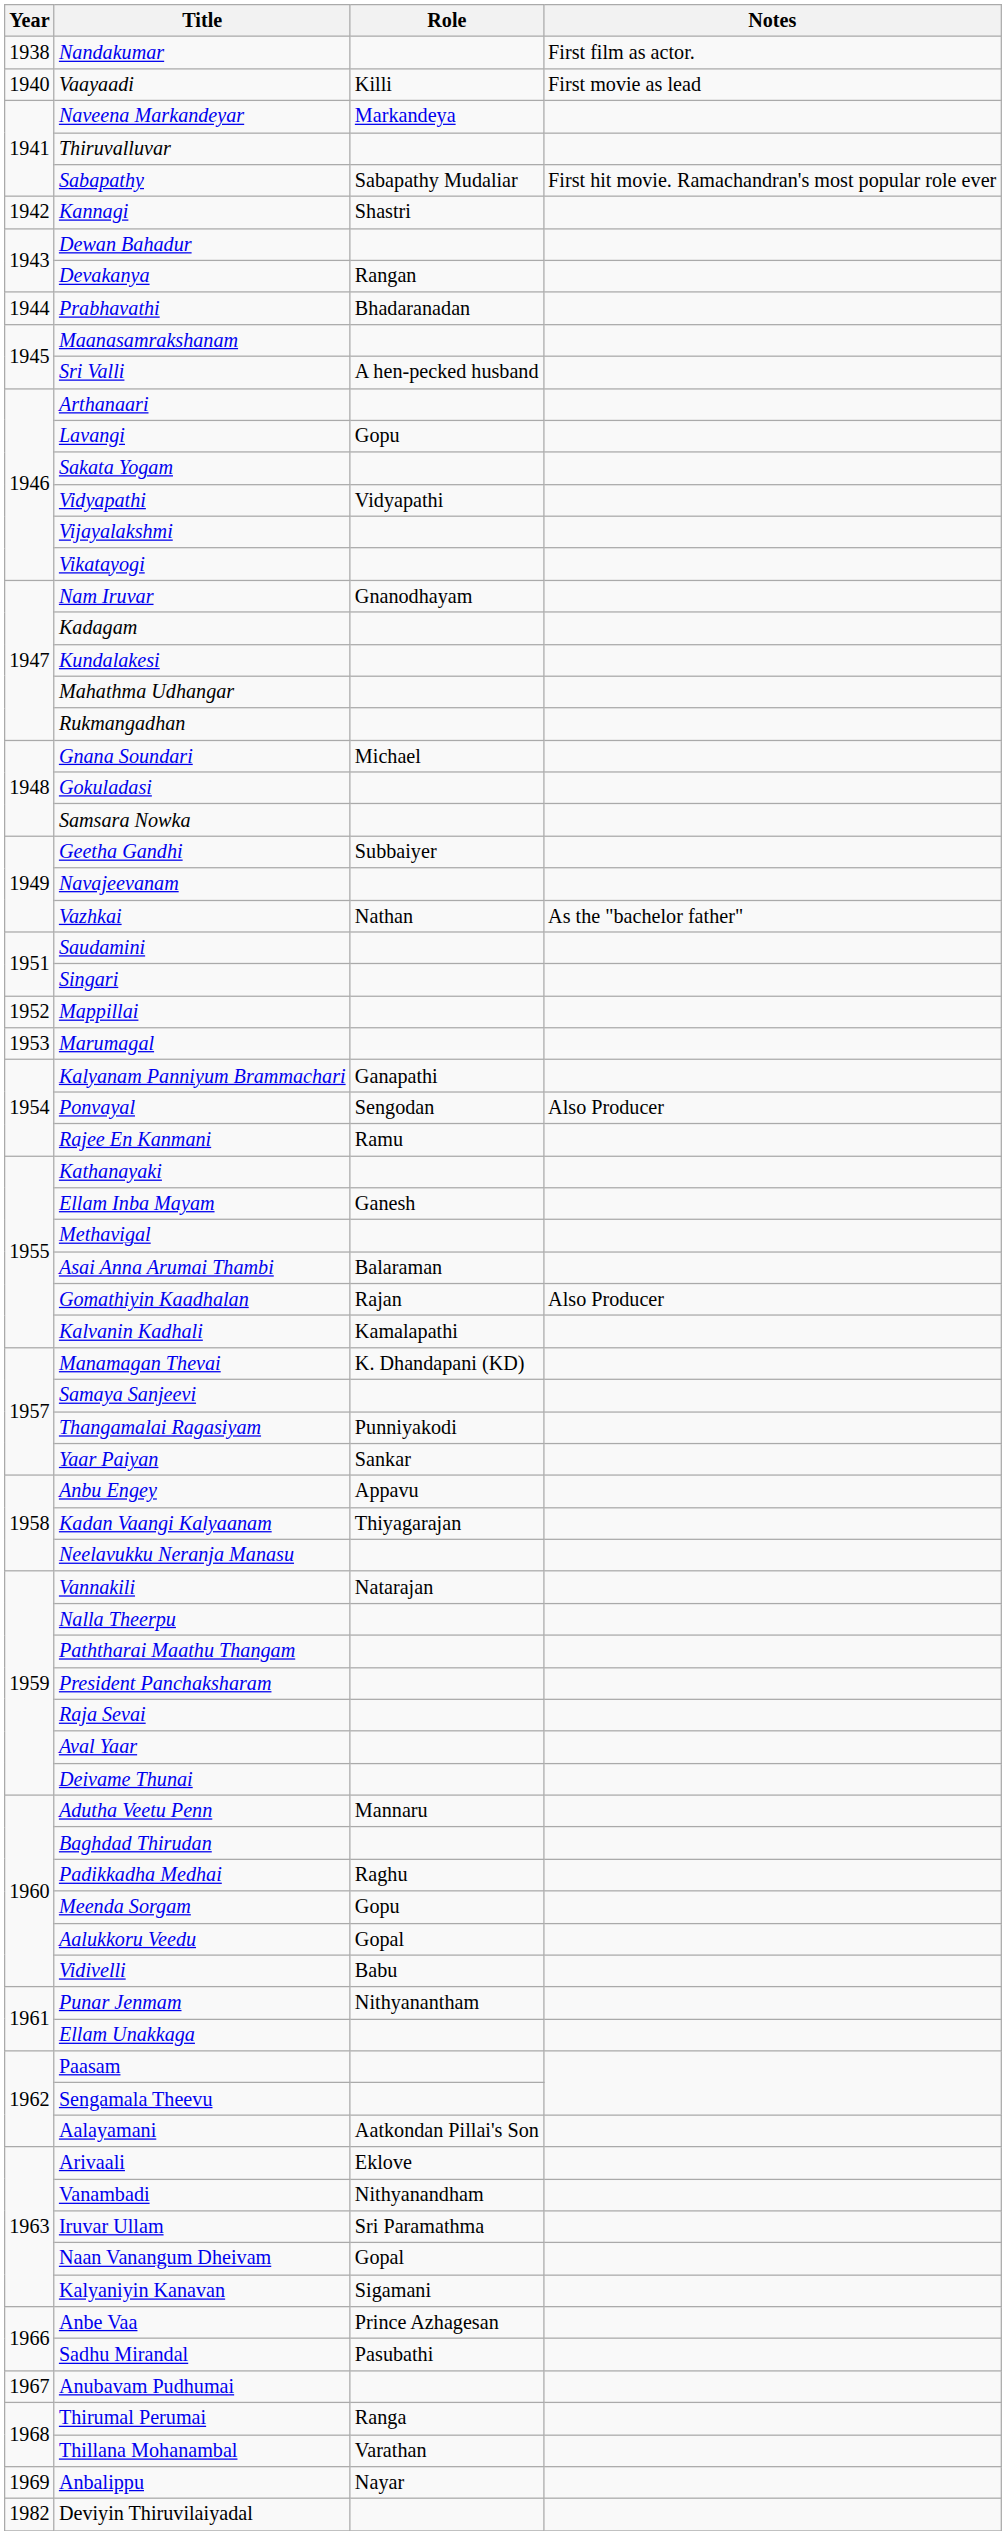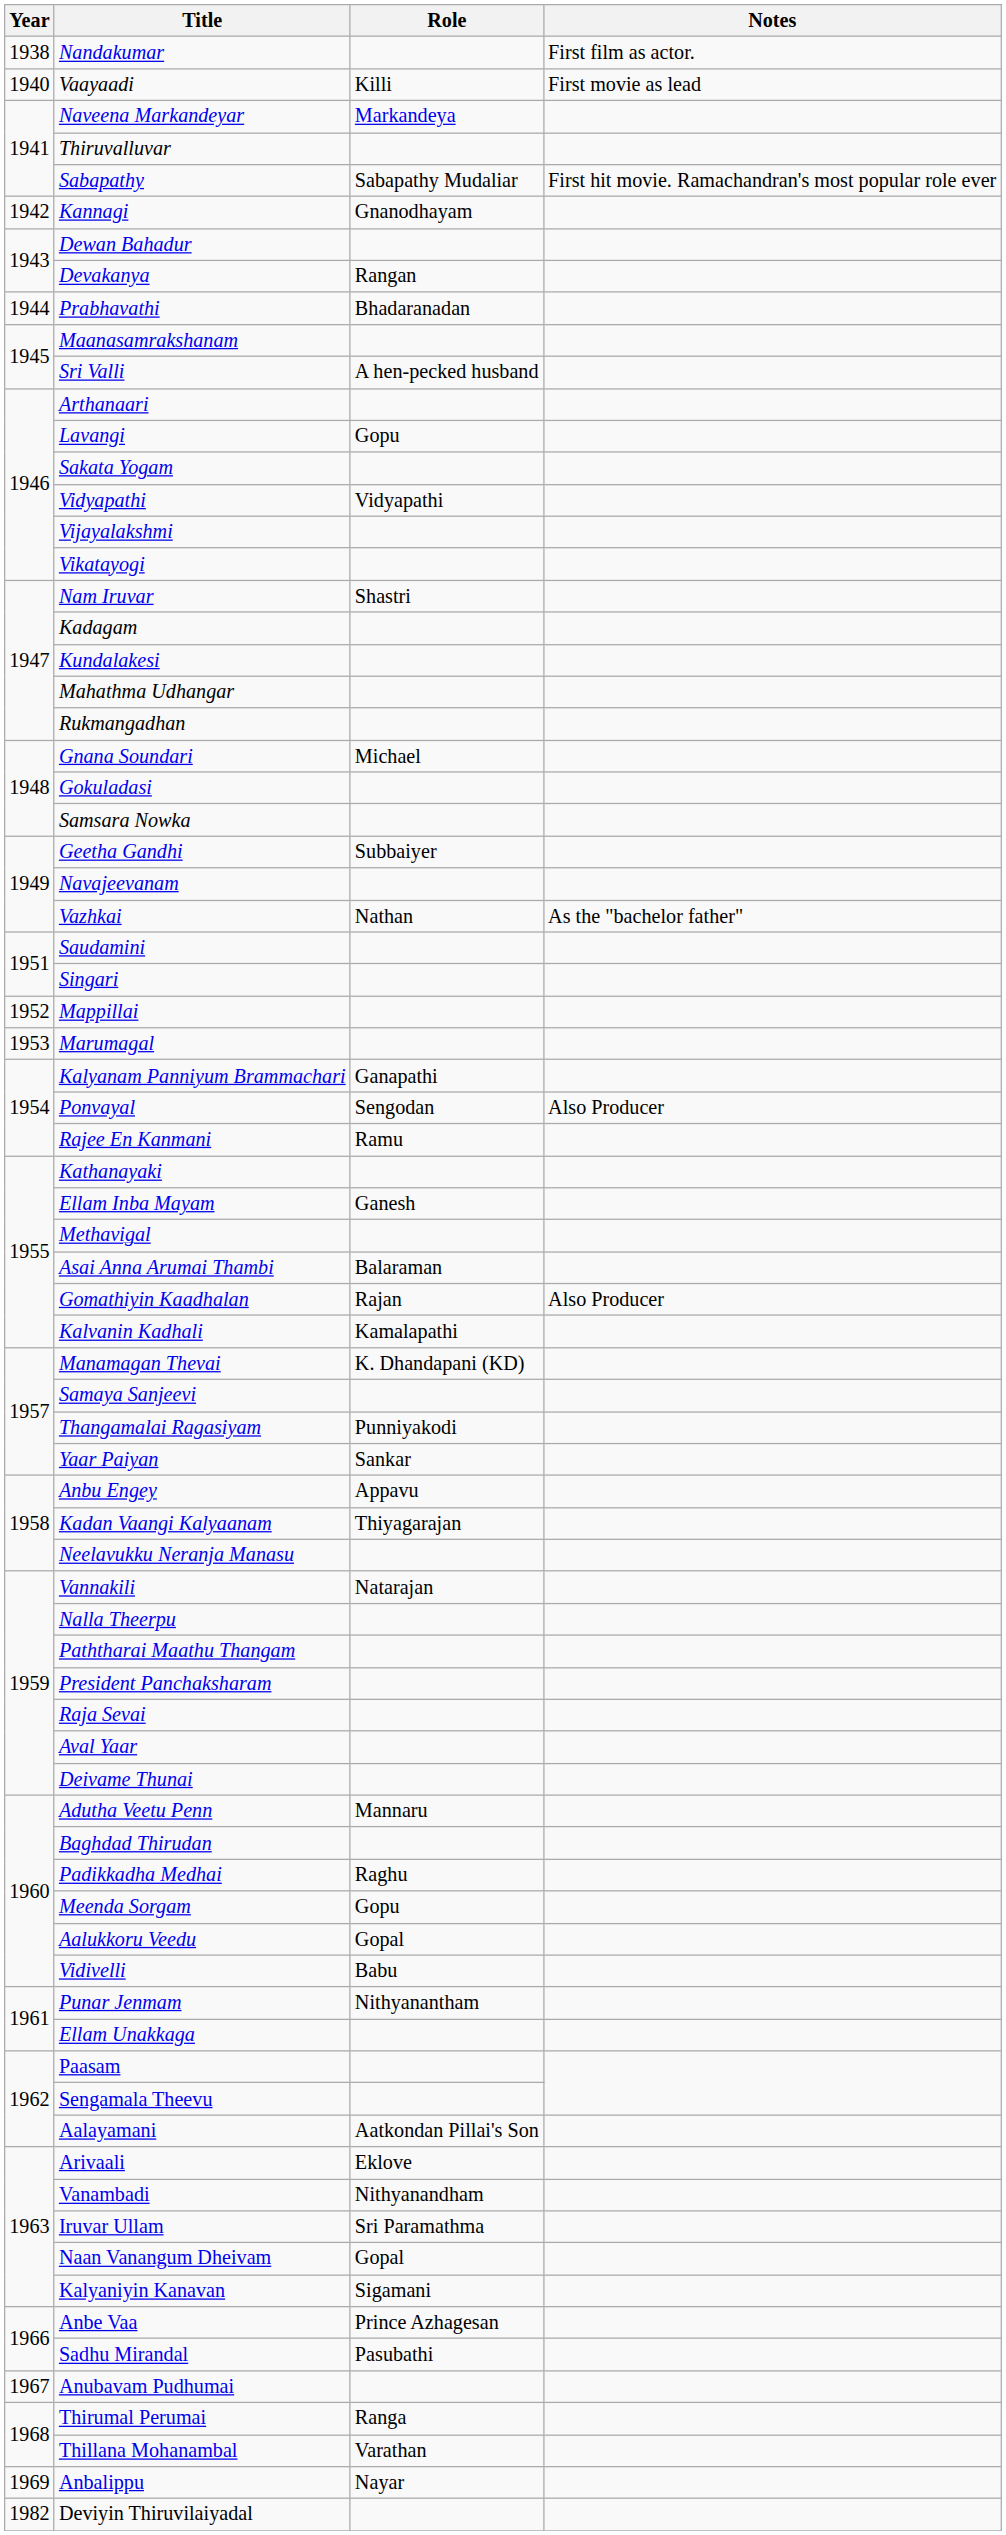Kannagi | Role: Shastri -> Gnanodhayam
Nam Iruvar | Role: Gnanodhayam -> Shastri
